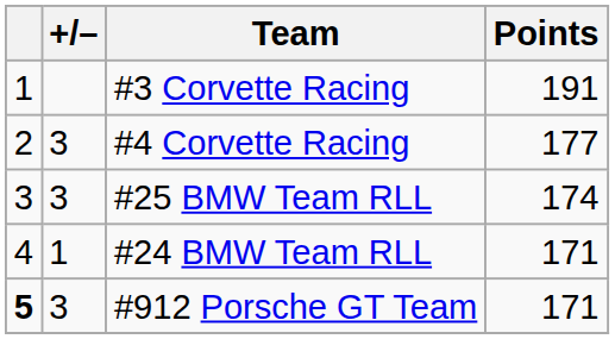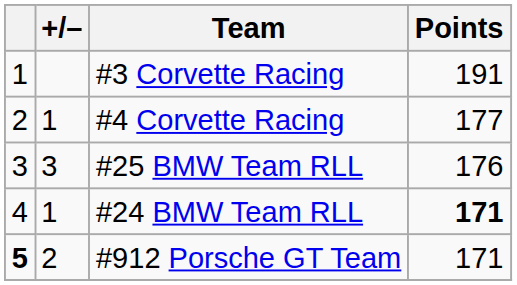#4 Corvette Racing | +/–: 3 -> 1
#25 BMW Team RLL | Points: 174 -> 176
#24 BMW Team RLL | Points: normal -> bold
#912 Porsche GT Team | +/–: 3 -> 2
